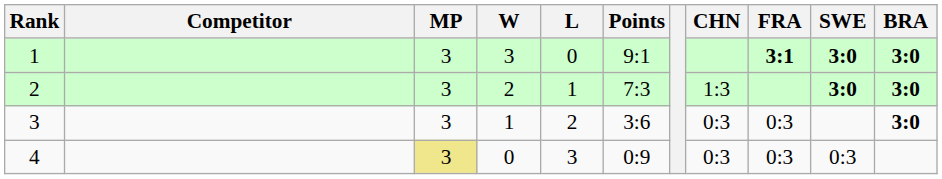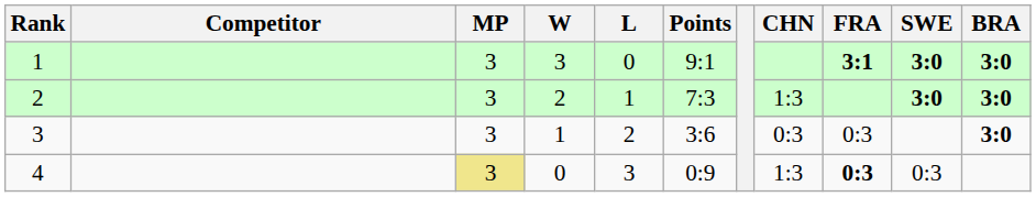4 | CHN: 0:3 -> 1:3
4 | FRA: normal -> bold
